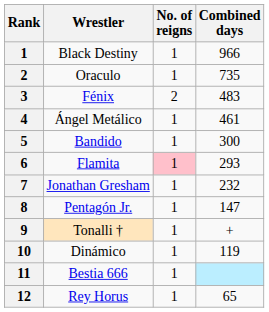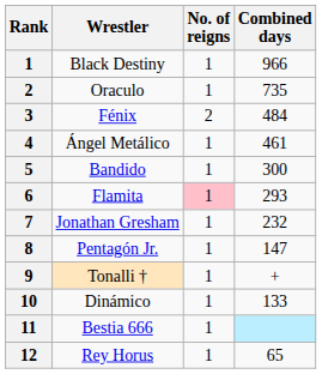Fénix | Combined days: 483 -> 484
Dinámico | Combined days: 119 -> 133
